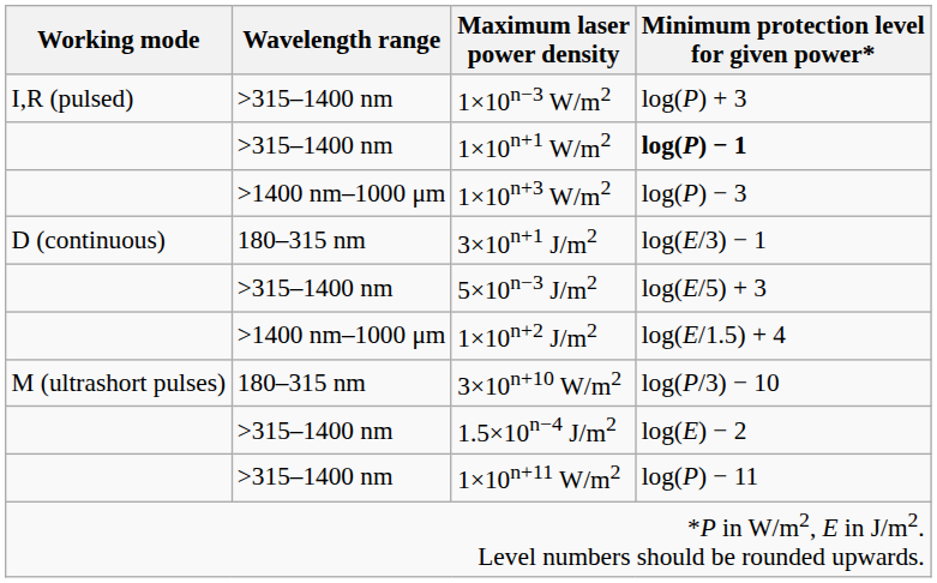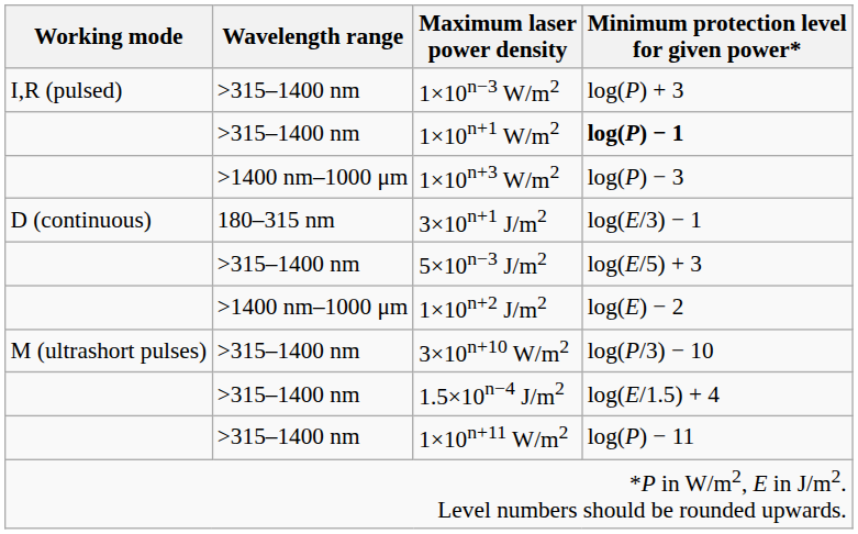1×10n+2 J/m2 | Minimum protection level for given power*: log(E/1.5) + 4 -> log(E) − 2
3×10n+10 W/m2 | Wavelength range: 180–315 nm -> >315–1400 nm
1.5×10n−4 J/m2 | Minimum protection level for given power*: log(E) − 2 -> log(E/1.5) + 4
